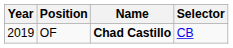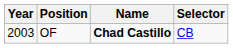OF | Year: 2019 -> 2003
